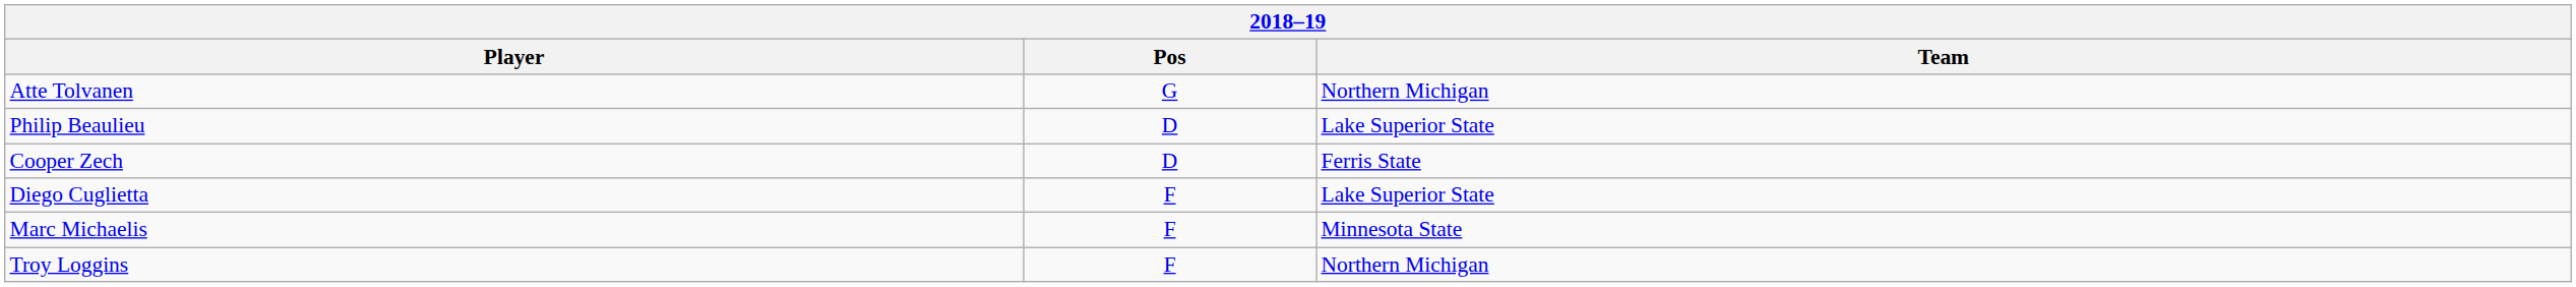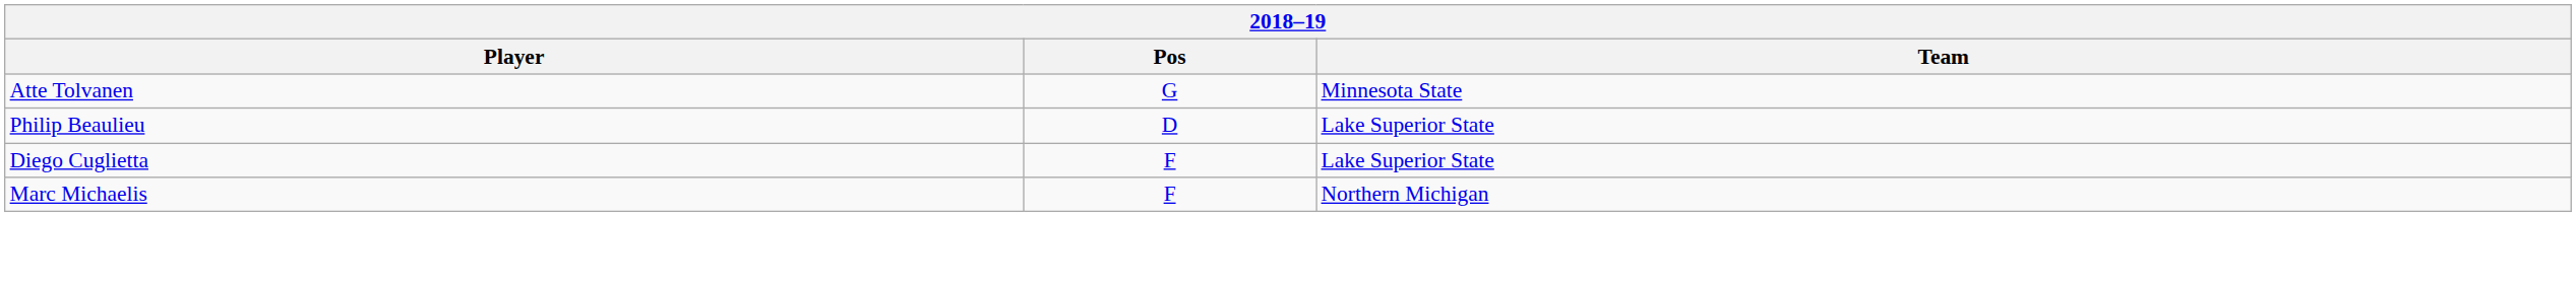Atte Tolvanen | Team: Northern Michigan -> Minnesota State
- row: Cooper Zech | D | Ferris State
Marc Michaelis | Team: Minnesota State -> Northern Michigan
- row: Troy Loggins | F | Northern Michigan
